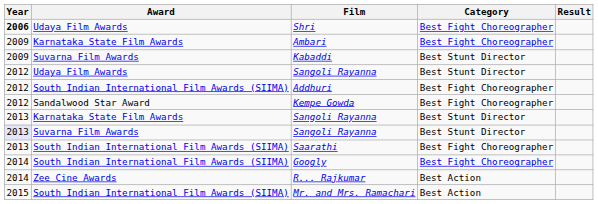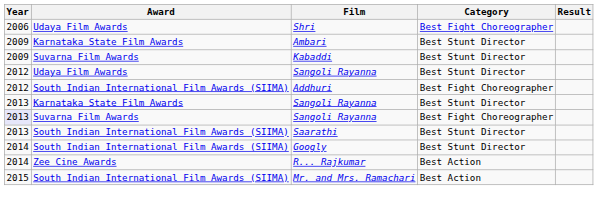Shri | Year: bold -> normal
Ambari | Category: Best Fight Choreographer -> Best Stunt Director
- row: 2012 | Sandalwood Star Award | Kempe Gowda | Best Fight Choreographer
Suvarna Film Awards / Sangoli Rayanna | Category: Best Stunt Director -> Best Fight Choreographer
Saarathi | Category: Best Fight Choreographer -> Best Stunt Director
Googly | Category: Best Fight Choreographer -> Best Stunt Director
